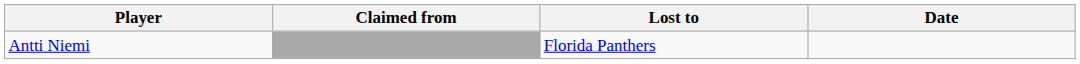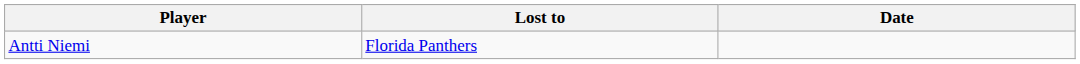- column: Claimed from
